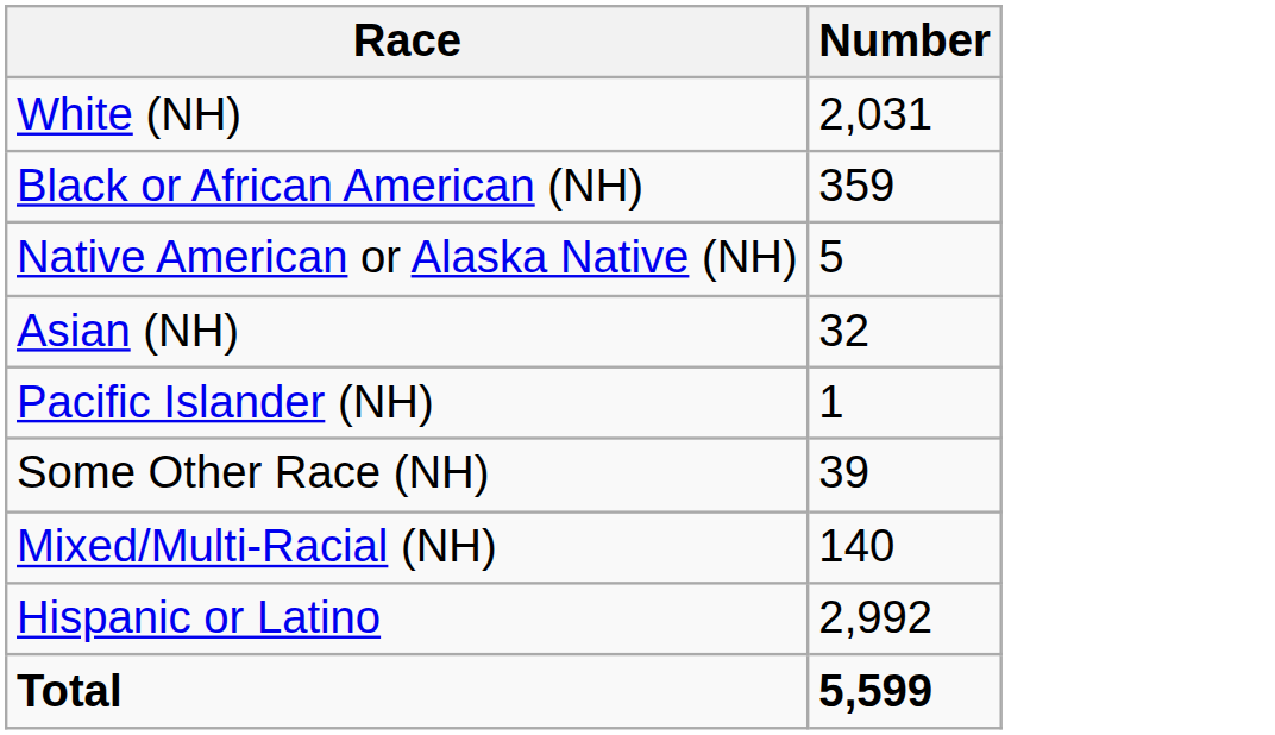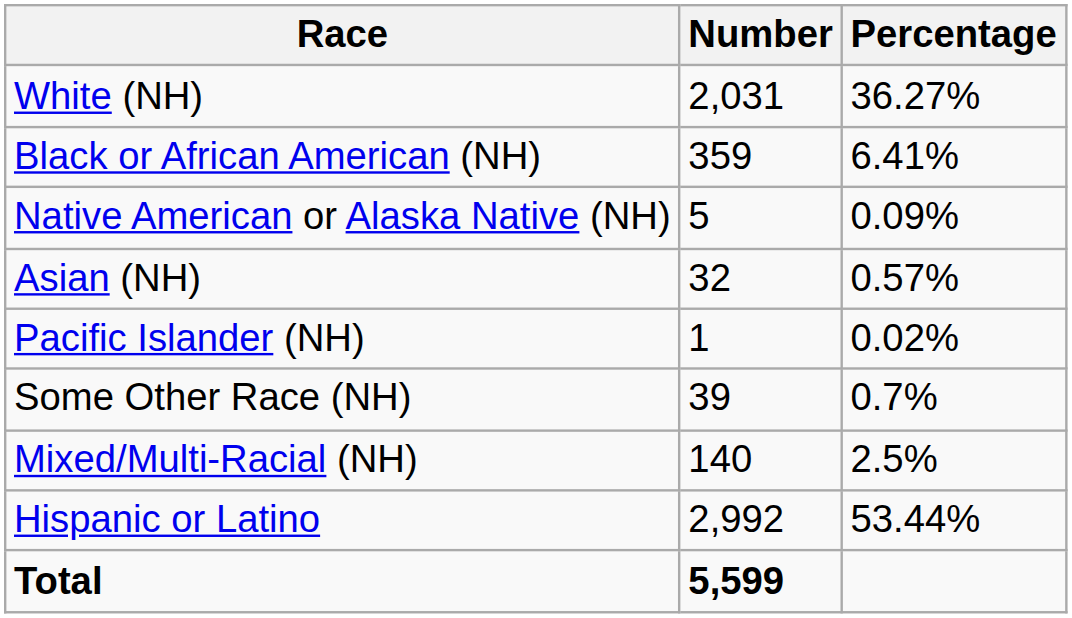+ column: Percentage | 36.27% | 6.41% | 0.09% | 0.57% | 0.02% | 0.7% | 2.5% | 53.44%
